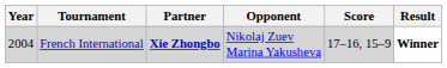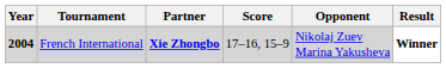columns swapped: Opponent <-> Score
French International | Year: normal -> bold
